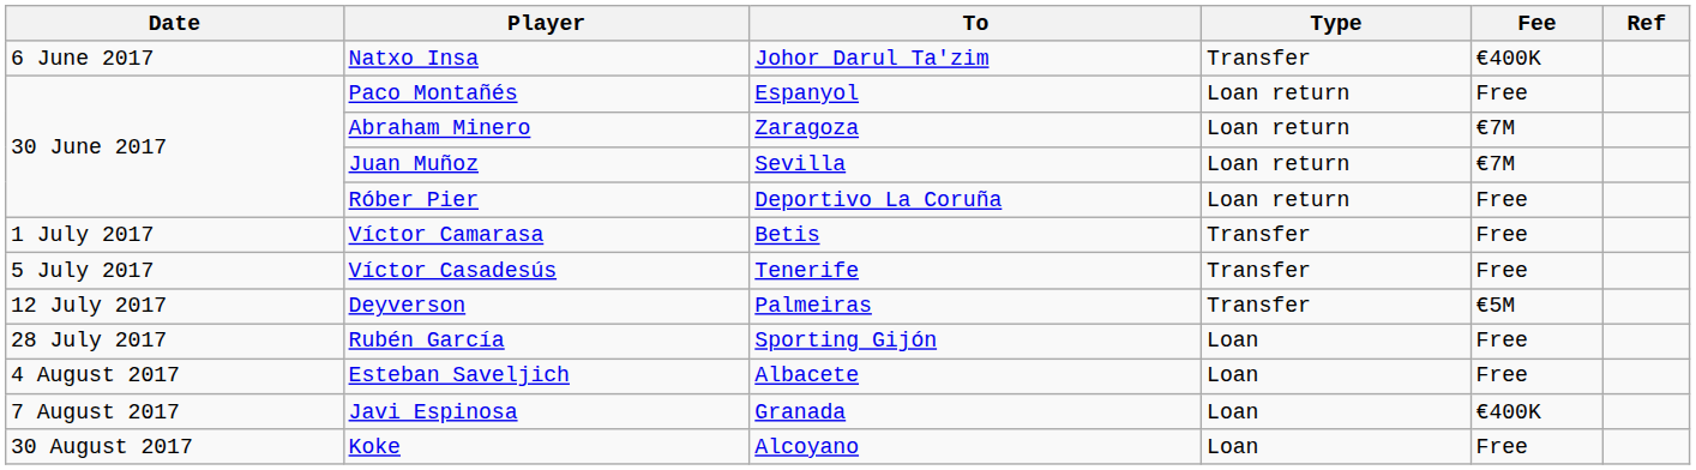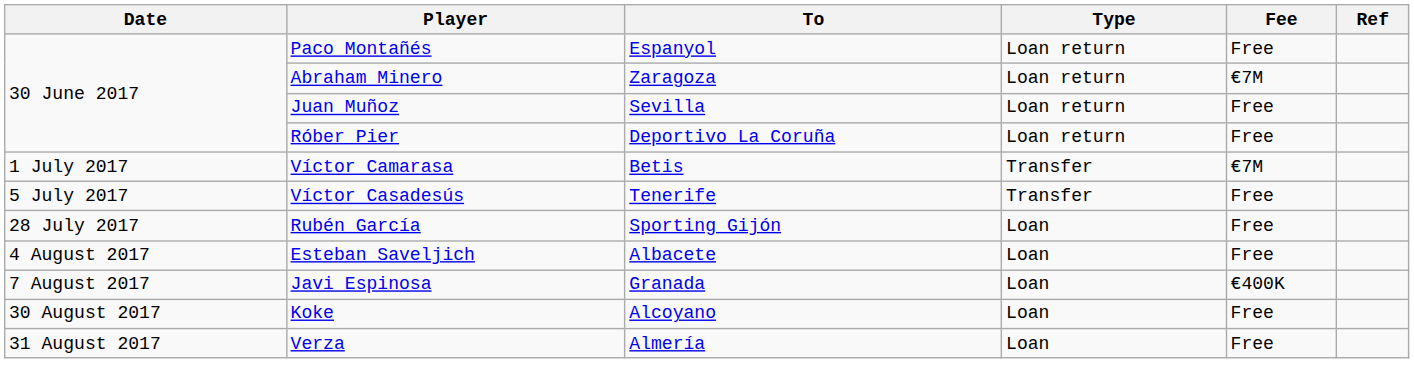- row: 6 June 2017 | Natxo Insa | Johor Darul Ta'zim | Transfer | €400K
Juan Muñoz | Fee: €7M -> Free
Víctor Camarasa | Fee: Free -> €7M
- row: 12 July 2017 | Deyverson | Palmeiras | Transfer | €5M
+ row: 31 August 2017 | Verza | Almería | Loan | Free
